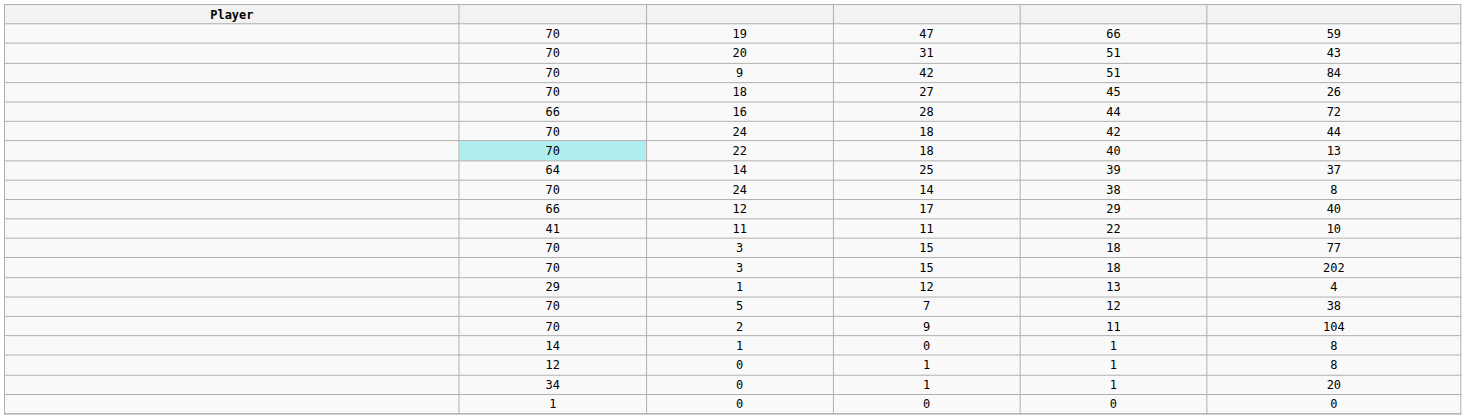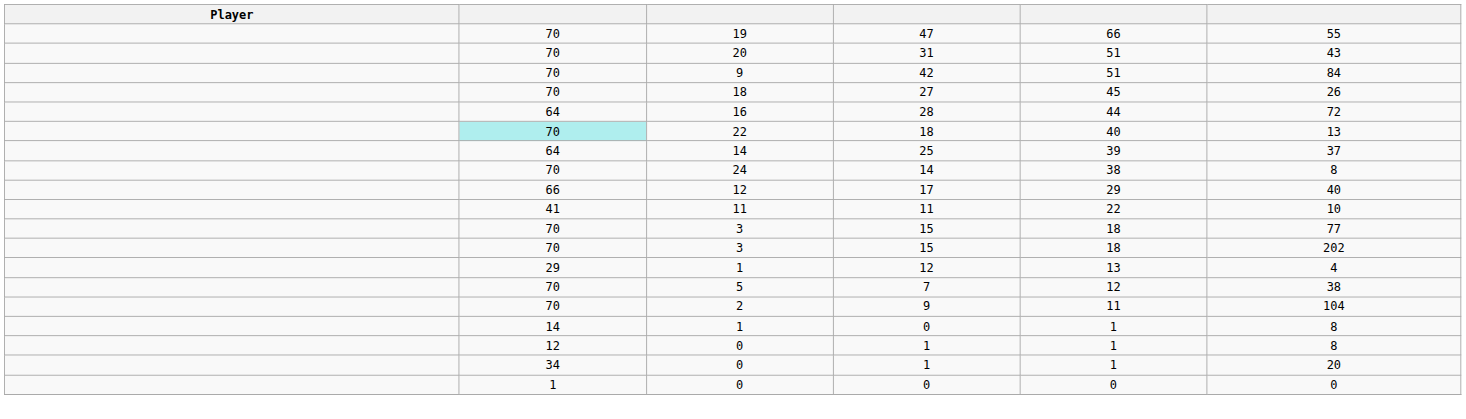47 | column 6: 59 -> 55
28 | column 2: 66 -> 64
- row: 70 | 24 | 18 | 42 | 44
